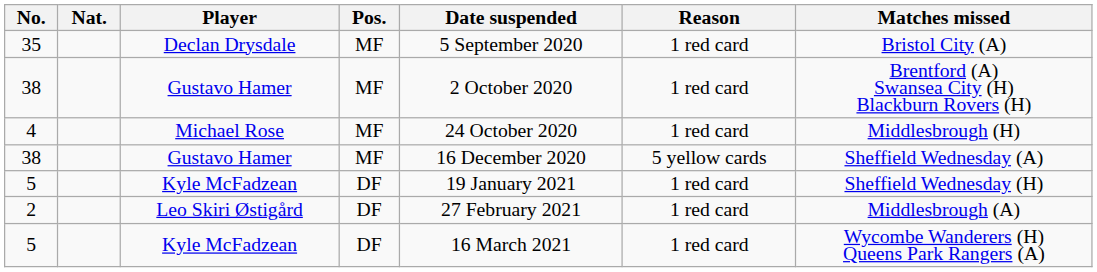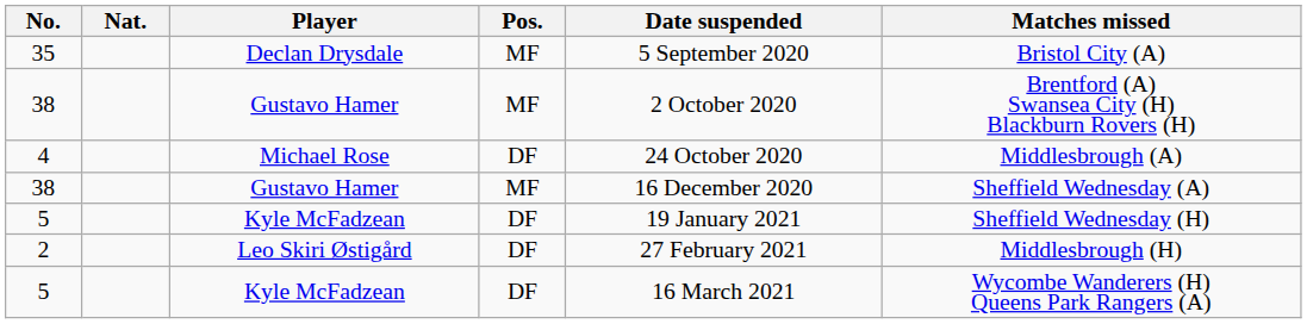- column: Reason | 1 red card | 1 red card | 1 red card | 5 yellow cards | 1 red card | 1 red card | 1 red card
4 | Pos.: MF -> DF
4 | Matches missed: Middlesbrough (H) -> Middlesbrough (A)
2 | Matches missed: Middlesbrough (A) -> Middlesbrough (H)
